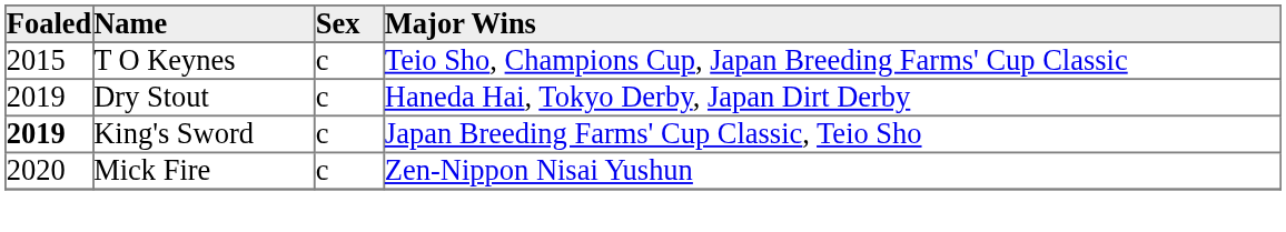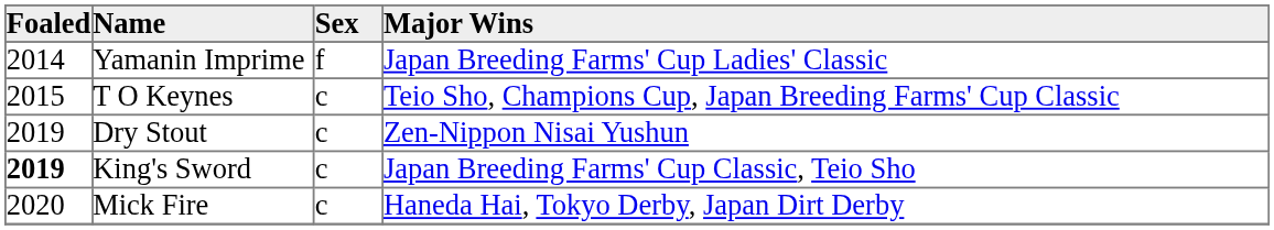+ row: 2014 | Yamanin Imprime | f | Japan Breeding Farms' Cup Ladies' Classic
Dry Stout | Major Wins: Haneda Hai, Tokyo Derby, Japan Dirt Derby -> Zen-Nippon Nisai Yushun
Mick Fire | Major Wins: Zen-Nippon Nisai Yushun -> Haneda Hai, Tokyo Derby, Japan Dirt Derby
